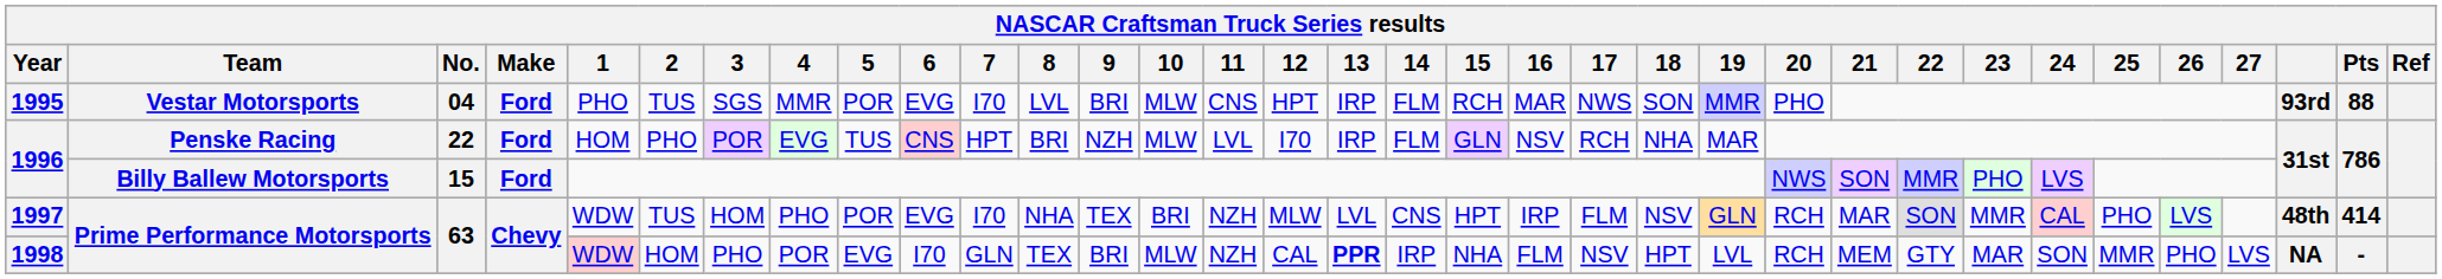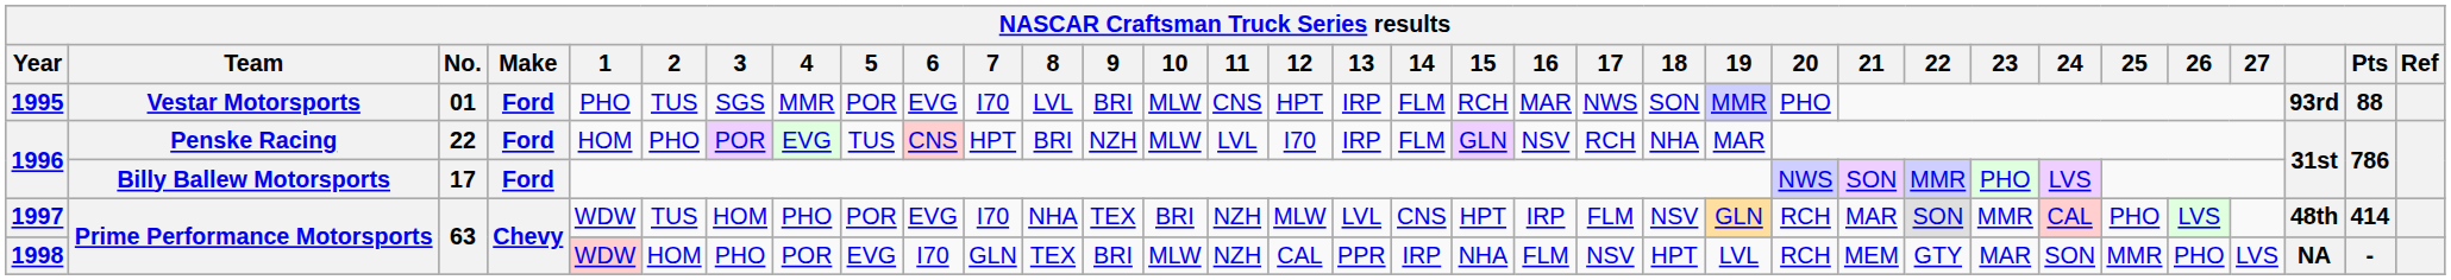1995 | No.: 04 -> 01
1996 / Billy Ballew Motorsports | No.: 15 -> 17
1998 | 13: bold -> normal
